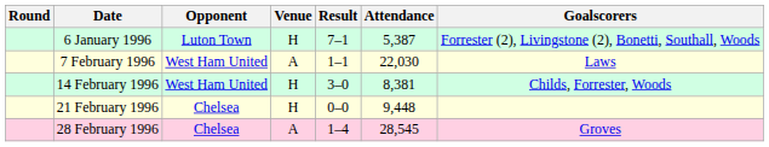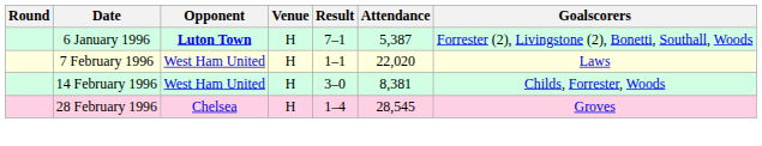6 January 1996 | Opponent: normal -> bold
7 February 1996 | Venue: A -> H
7 February 1996 | Attendance: 22,030 -> 22,020
- row: 21 February 1996 | Chelsea | H | 0–0 | 9,448
28 February 1996 | Venue: A -> H
